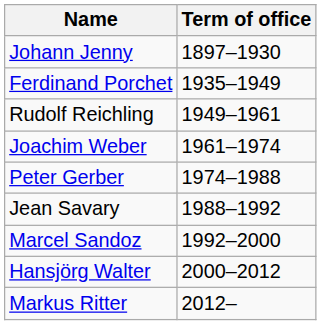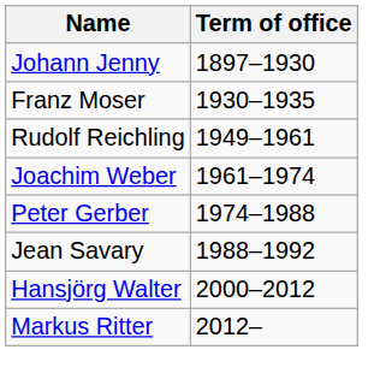+ row: Franz Moser | 1930–1935
- row: Ferdinand Porchet | 1935–1949
- row: Marcel Sandoz | 1992–2000
